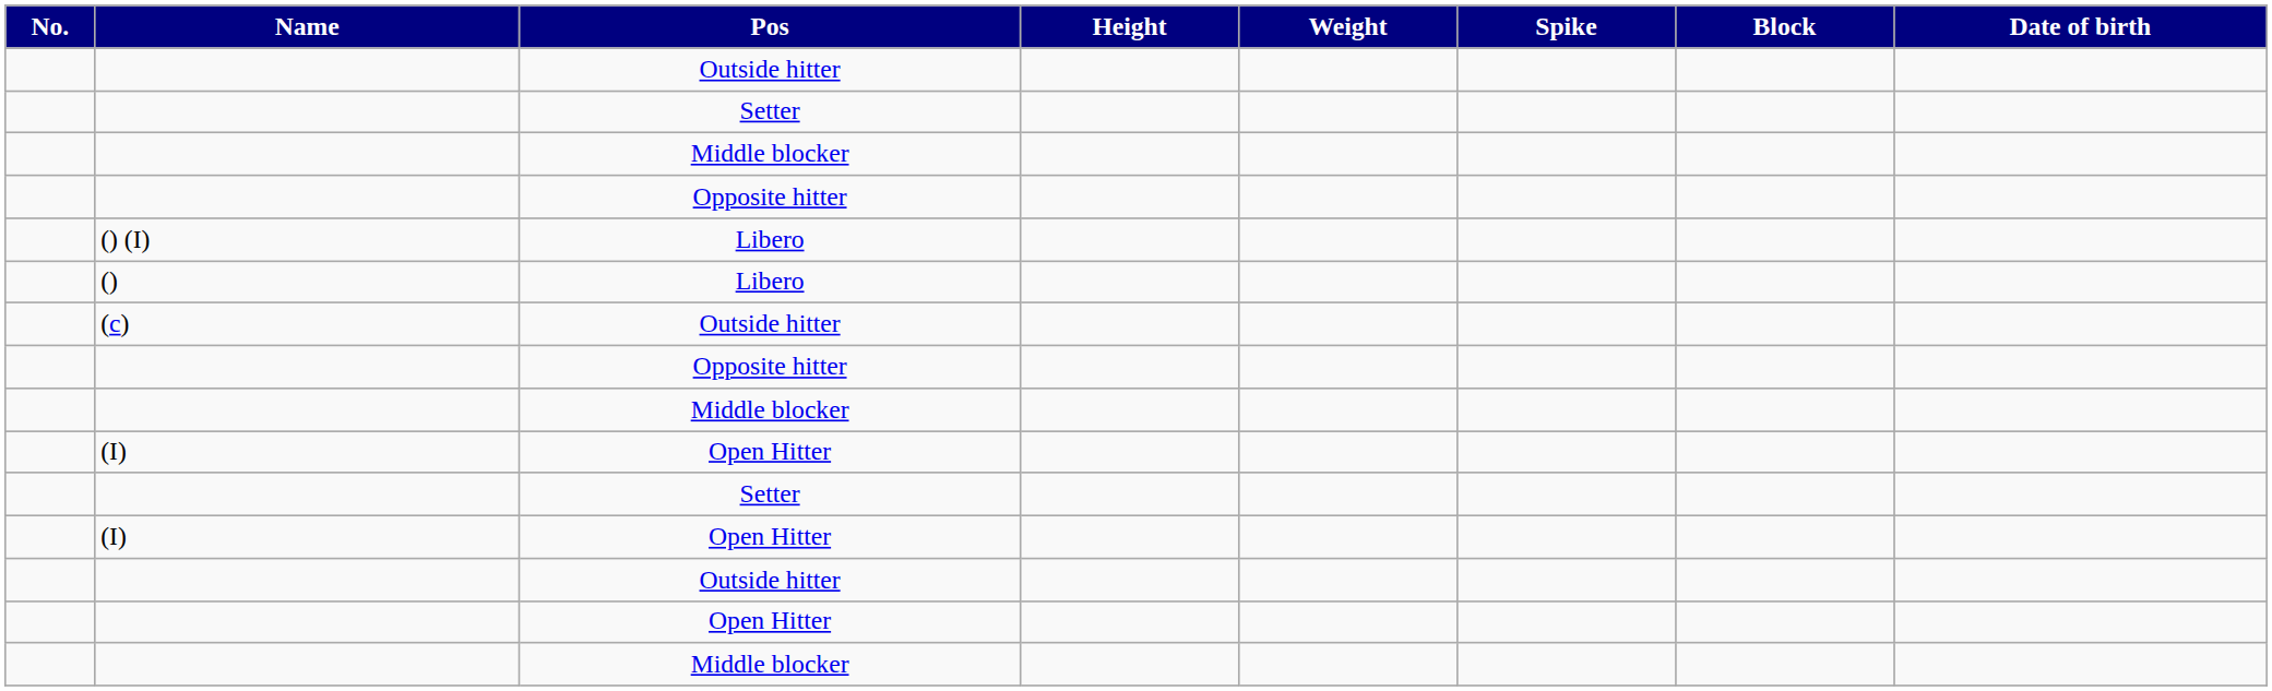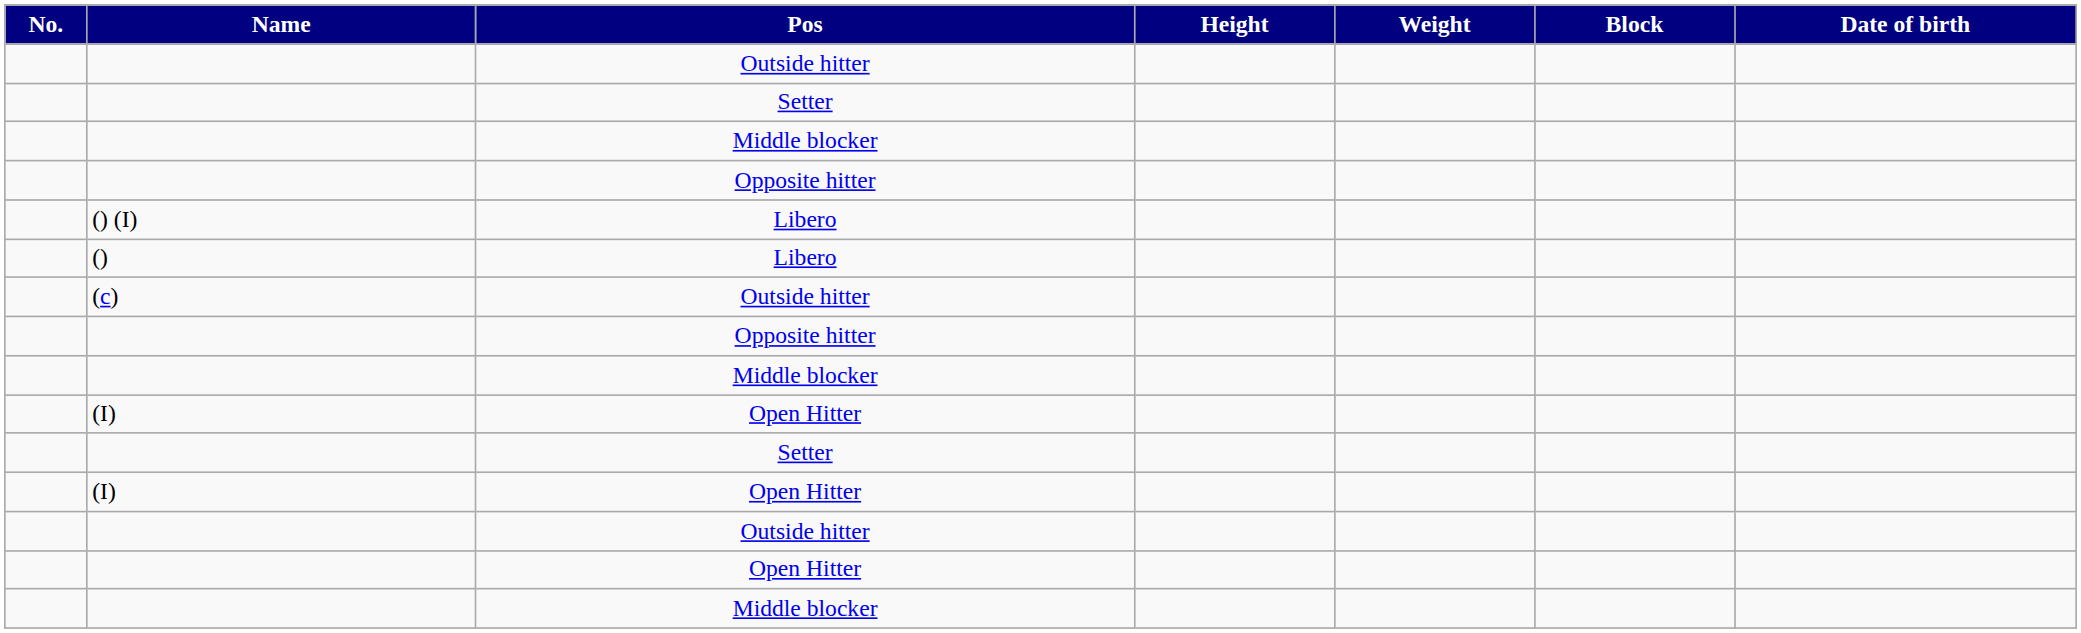- column: Spike
